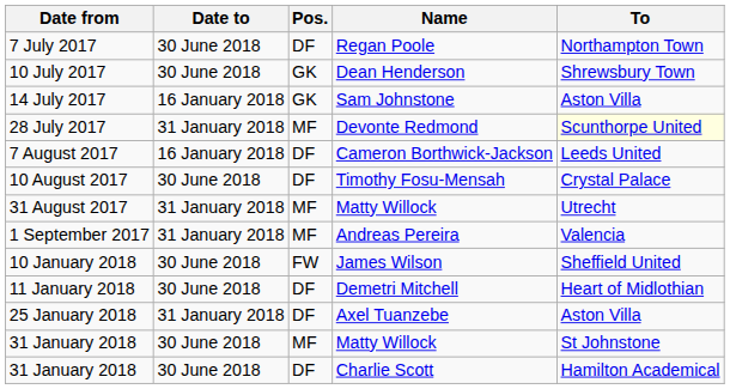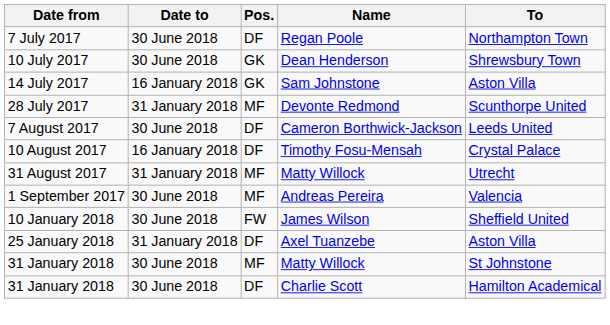28 July 2017 | To: lightyellow background -> no background
7 August 2017 | Date to: 16 January 2018 -> 30 June 2018
10 August 2017 | Date to: 30 June 2018 -> 16 January 2018
1 September 2017 | Date to: 31 January 2018 -> 30 June 2018
- row: 11 January 2018 | 30 June 2018 | DF | Demetri Mitchell | Heart of Midlothian
